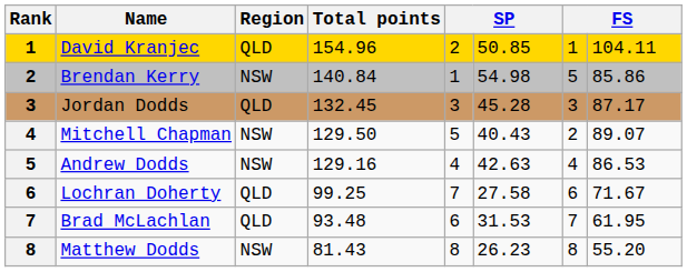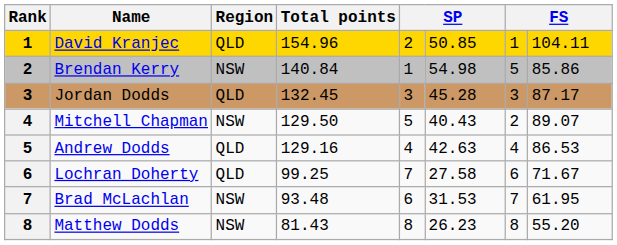Andrew Dodds | Region: NSW -> QLD
Brad McLachlan | Region: QLD -> NSW
